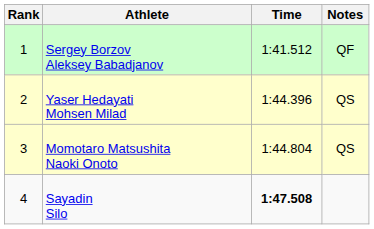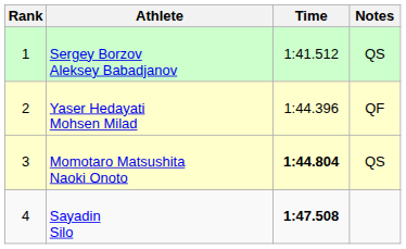Sergey Borzov Aleksey Babadjanov | Notes: QF -> QS
Yaser Hedayati Mohsen Milad | Notes: QS -> QF
Momotaro Matsushita Naoki Onoto | Time: normal -> bold
